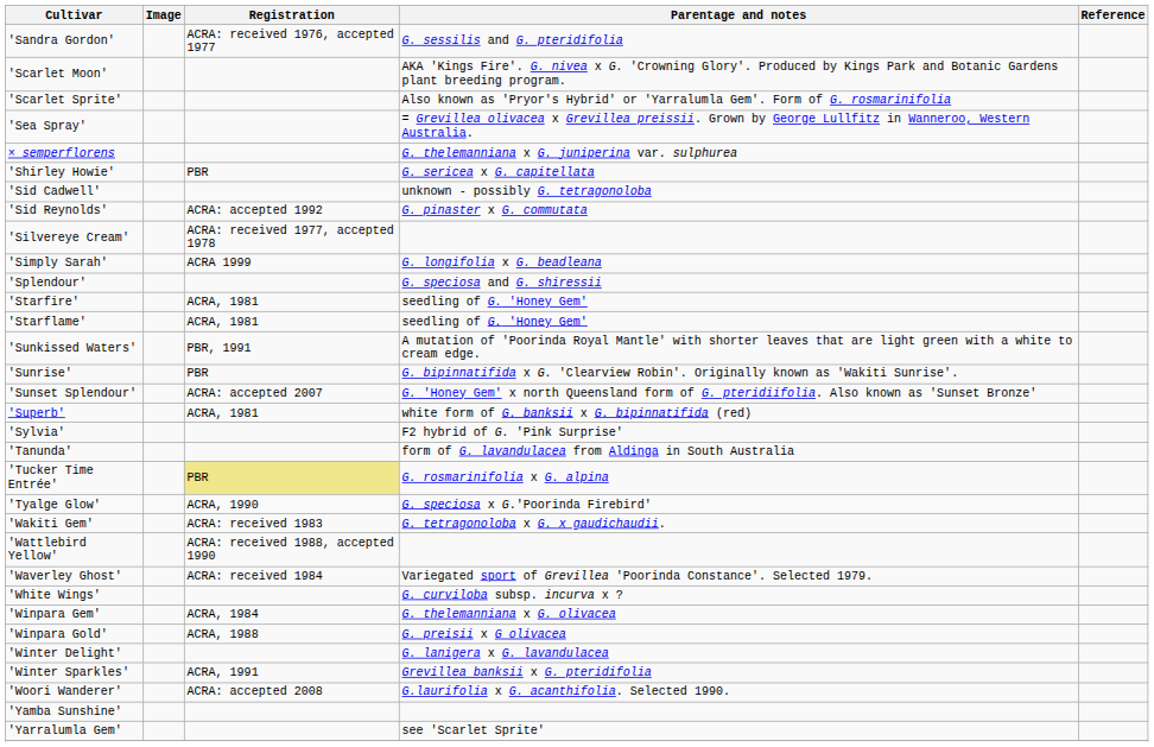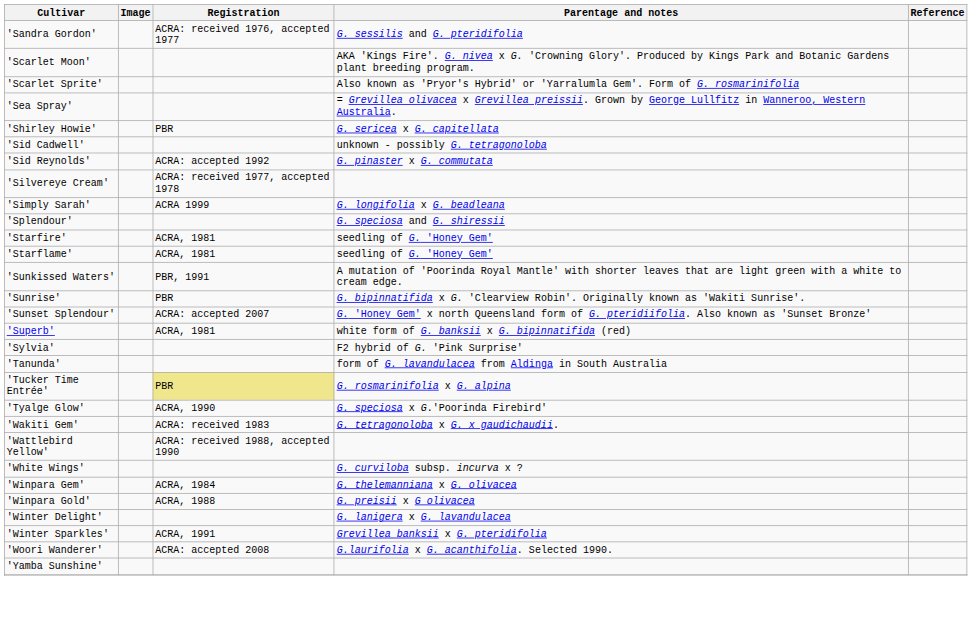- row: × semperflorens | G. thelemanniana x G. juniperina var. sulphurea
- row: 'Waverley Ghost' | ACRA: received 1984 | Variegated sport of Grevillea 'Poorinda Constance'. Selected 1979.
- row: 'Yarralumla Gem' | see 'Scarlet Sprite'
